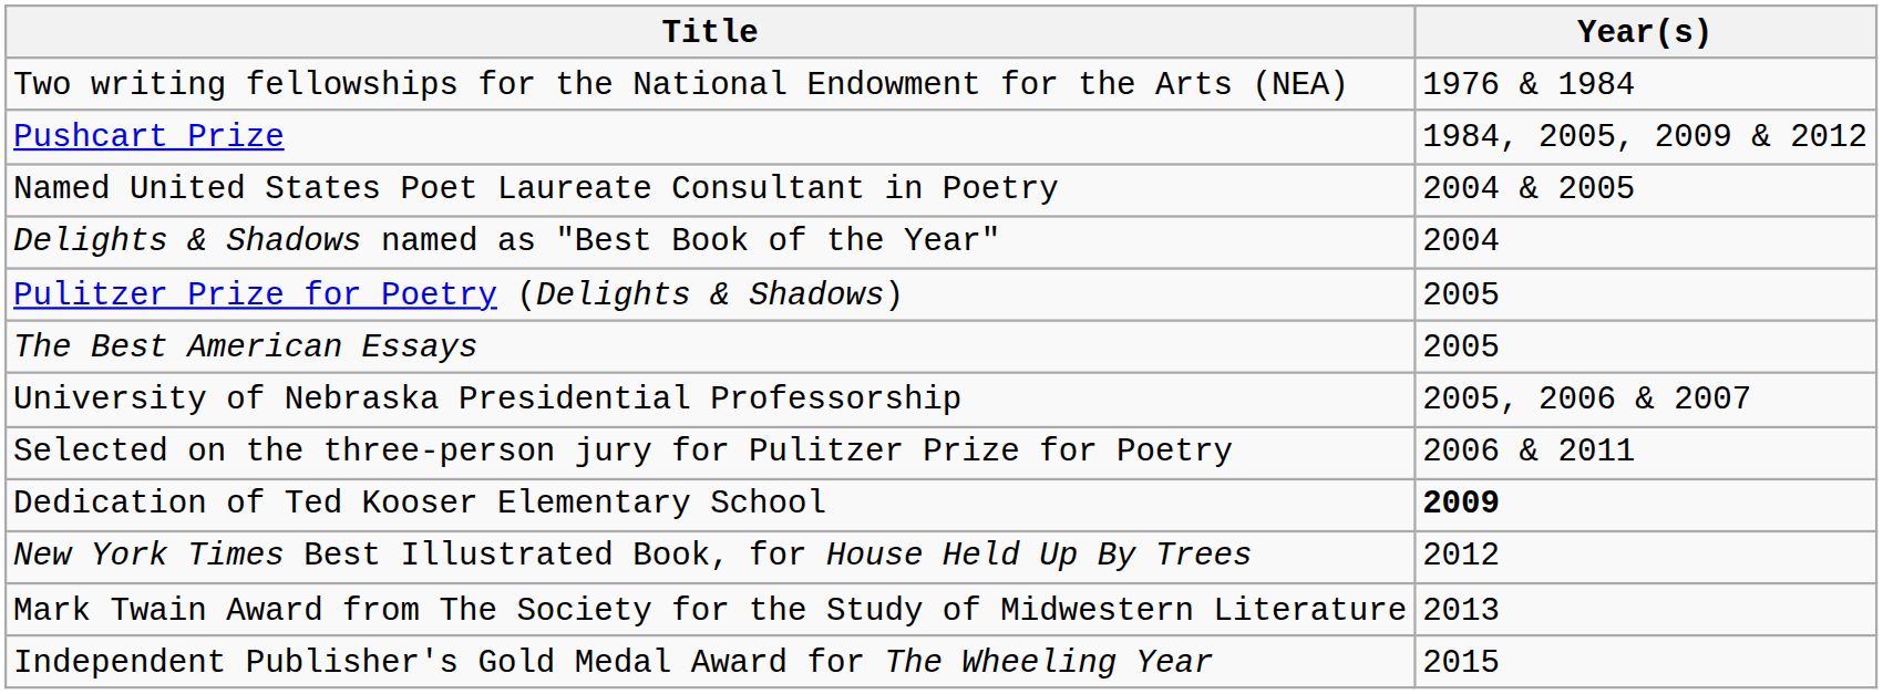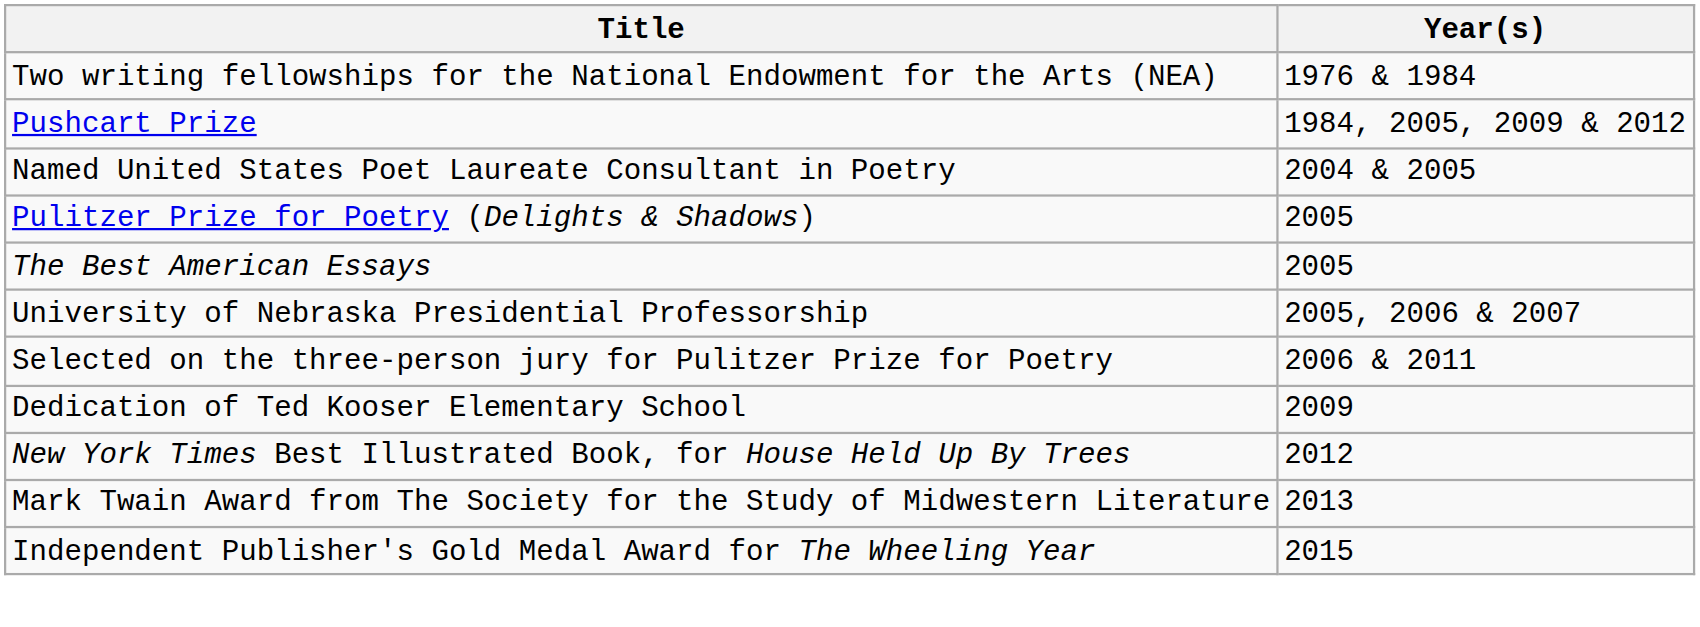- row: Delights & Shadows named as "Best Book of the Year" | 2004
Dedication of Ted Kooser Elementary School | Year(s): bold -> normal
